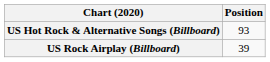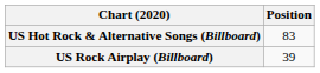US Hot Rock & Alternative Songs (Billboard) | Position: 93 -> 83
